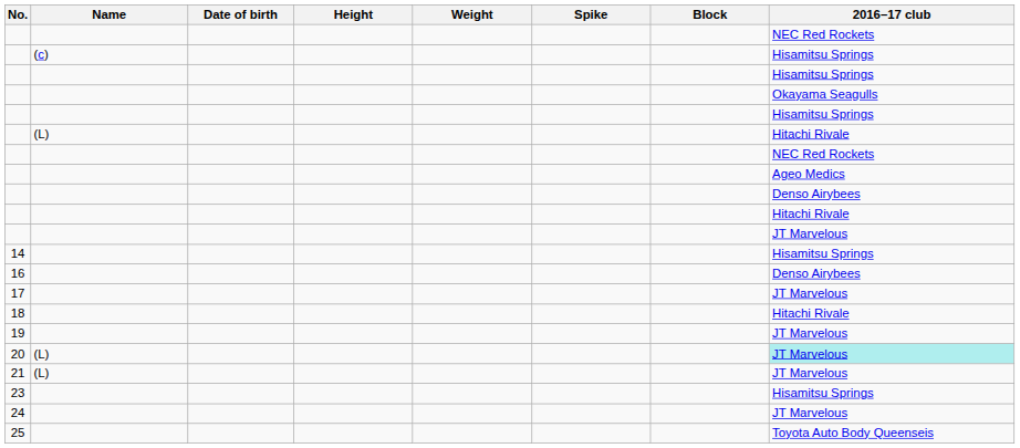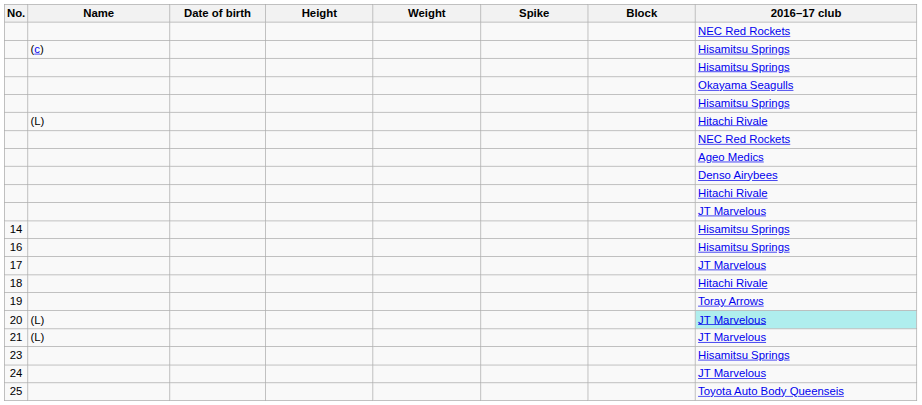16 | 2016–17 club: Denso Airybees -> Hisamitsu Springs
19 | 2016–17 club: JT Marvelous -> Toray Arrows
